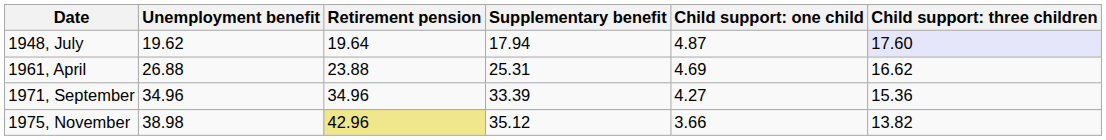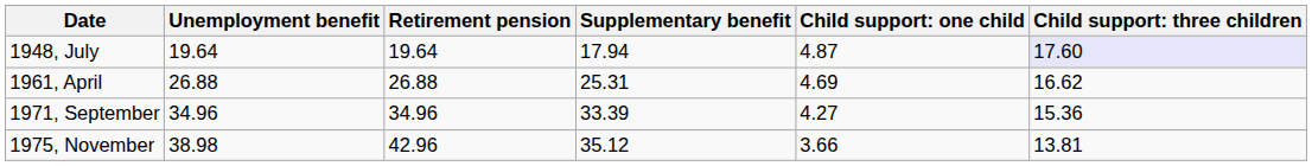1948, July | Unemployment benefit: 19.62 -> 19.64
1961, April | Retirement pension: 23.88 -> 26.88
1975, November | Retirement pension: khaki background -> no background
1975, November | column 6: 13.82 -> 13.81
